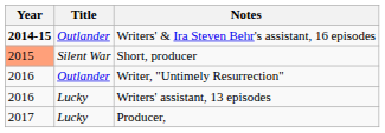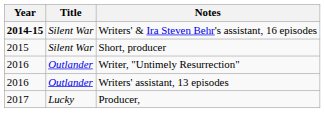Writers' & Ira Steven Behr's assistant, 16 episodes | Title: Outlander -> Silent War
Short, producer | Year: lightsalmon background -> no background
Writers' assistant, 13 episodes | Title: Lucky -> Outlander
